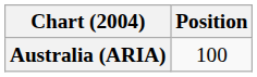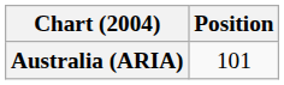Australia (ARIA) | Position: 100 -> 101
